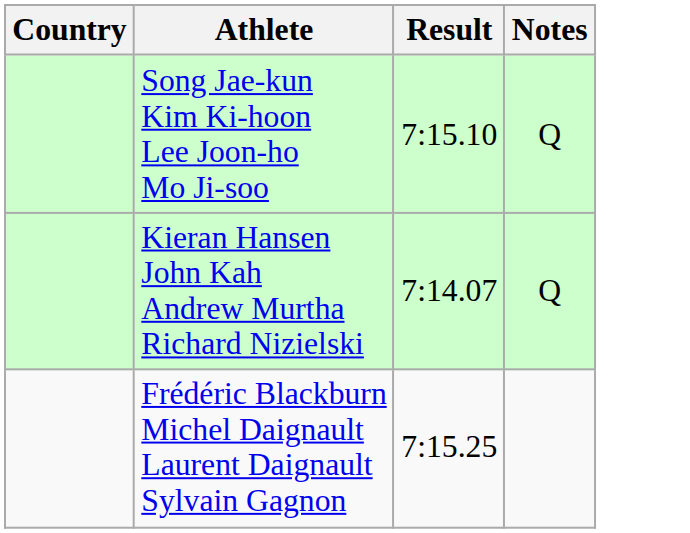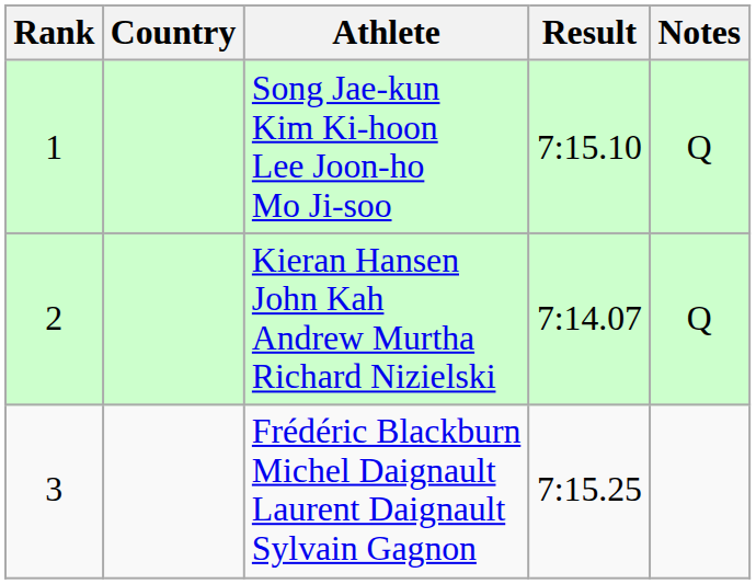+ column: Rank | 1 | 2 | 3
